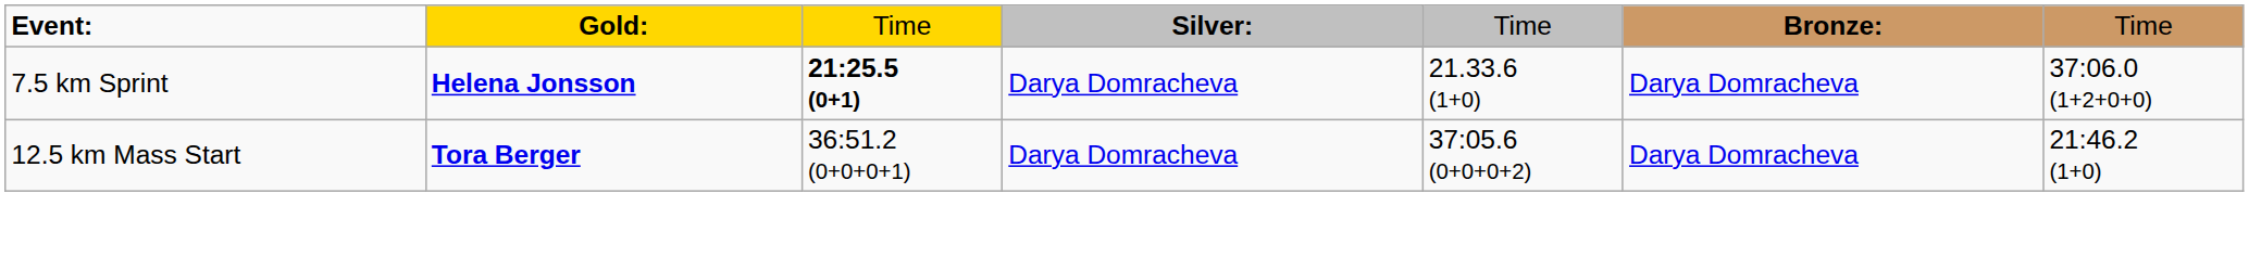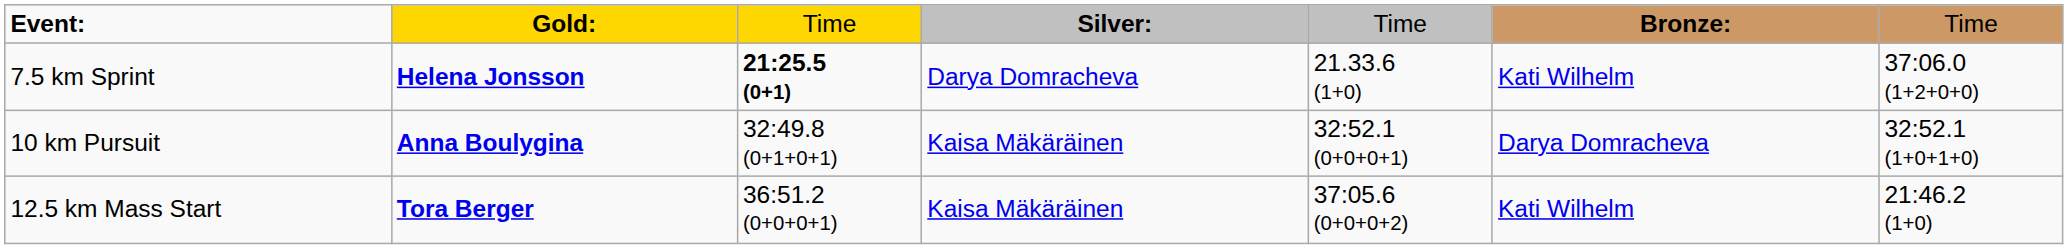7.5 km Sprint | column 6: Darya Domracheva -> Kati Wilhelm
+ row: 10 km Pursuit | Anna Boulygina | 32:49.8 (0+1+0+1) | Kaisa Mäkäräinen | 32:52.1 (0+0+0+1) | Darya Domracheva | 32:52.1 (1+0+1+0)
12.5 km Mass Start | column 4: Darya Domracheva -> Kaisa Mäkäräinen
12.5 km Mass Start | column 6: Darya Domracheva -> Kati Wilhelm
